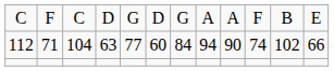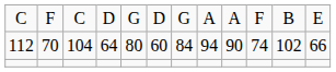112 | column 2: 71 -> 70
112 | column 4: 63 -> 64
112 | column 5: 77 -> 80
